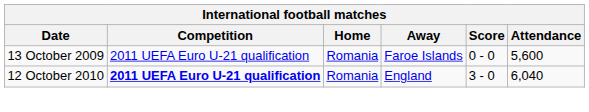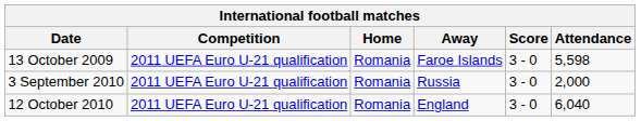13 October 2009 | Score: 0 - 0 -> 3 - 0
13 October 2009 | Attendance: 5,600 -> 5,598
+ row: 3 September 2010 | 2011 UEFA Euro U-21 qualification | Romania | Russia | 3 - 0 | 2,000
12 October 2010 | Competition: bold -> normal
